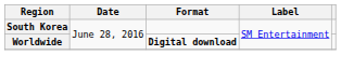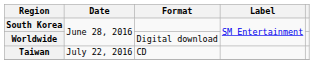Worldwide | Format: bold -> normal
+ row: Taiwan | July 22, 2016 | CD
